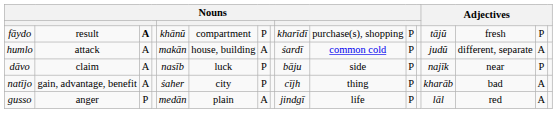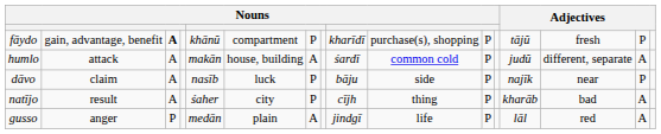fāydo | column 2: result -> gain, advantage, benefit
natījo | column 2: gain, advantage, benefit -> result
